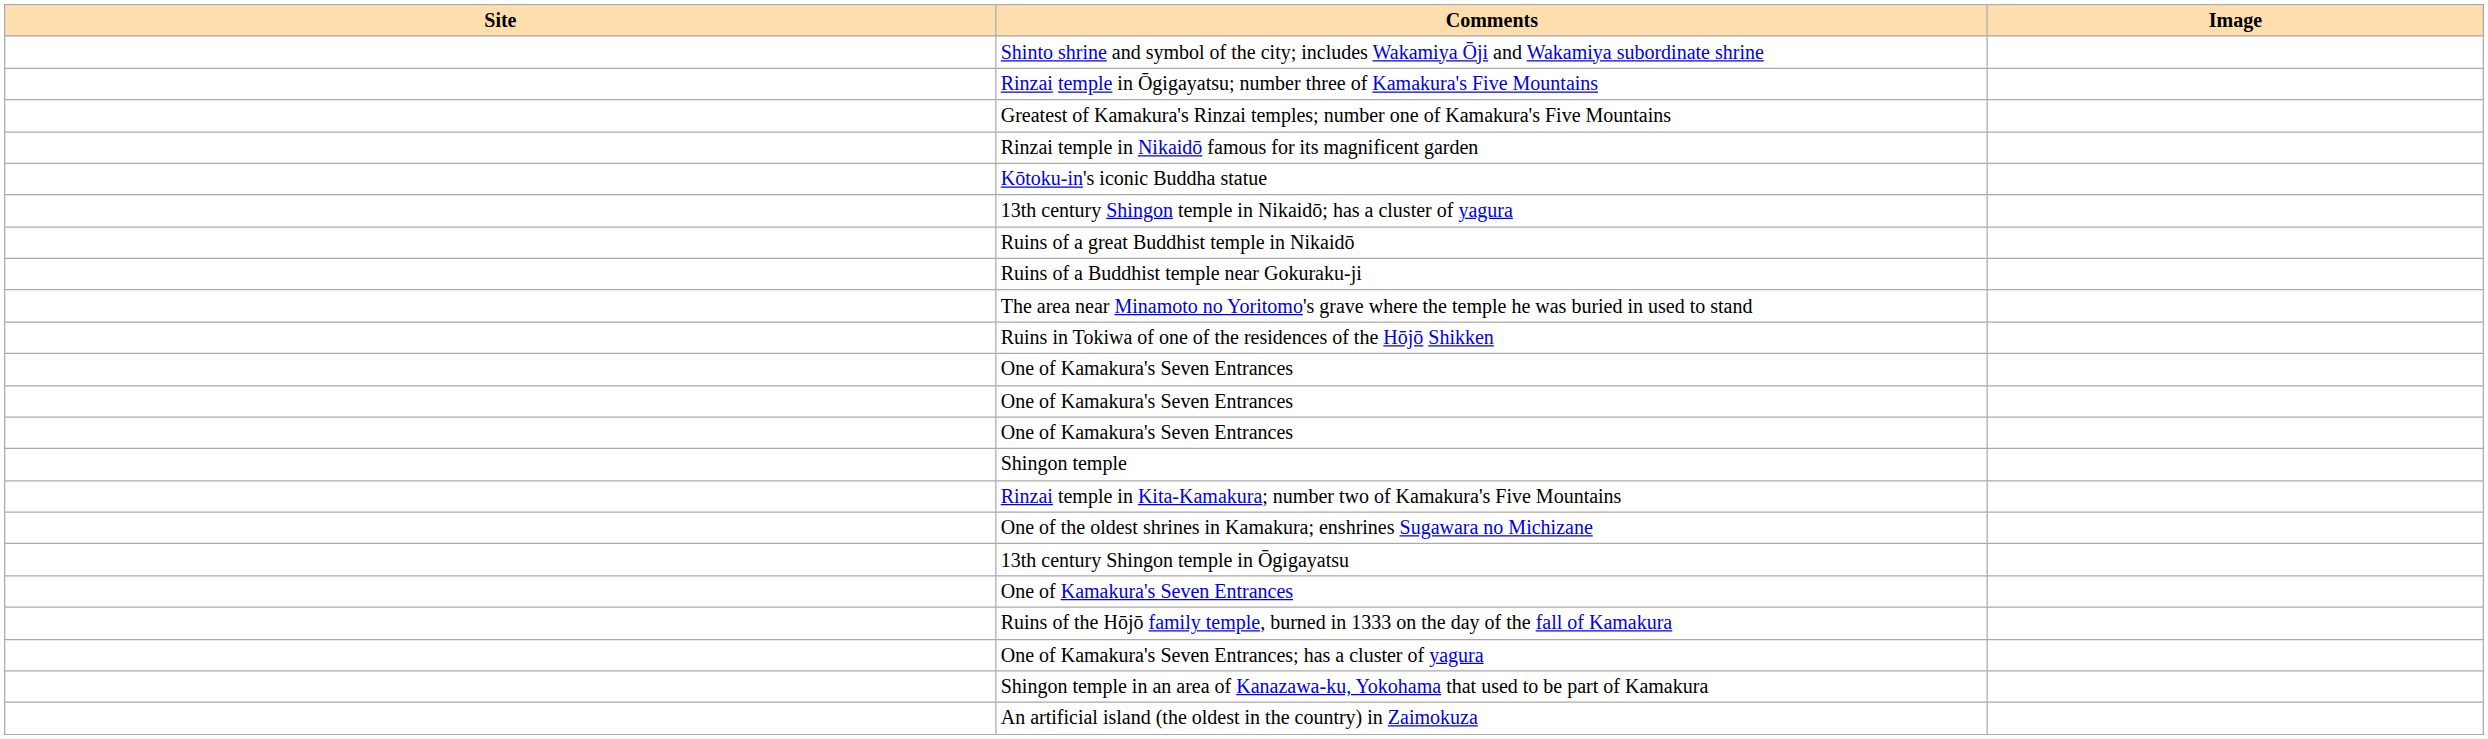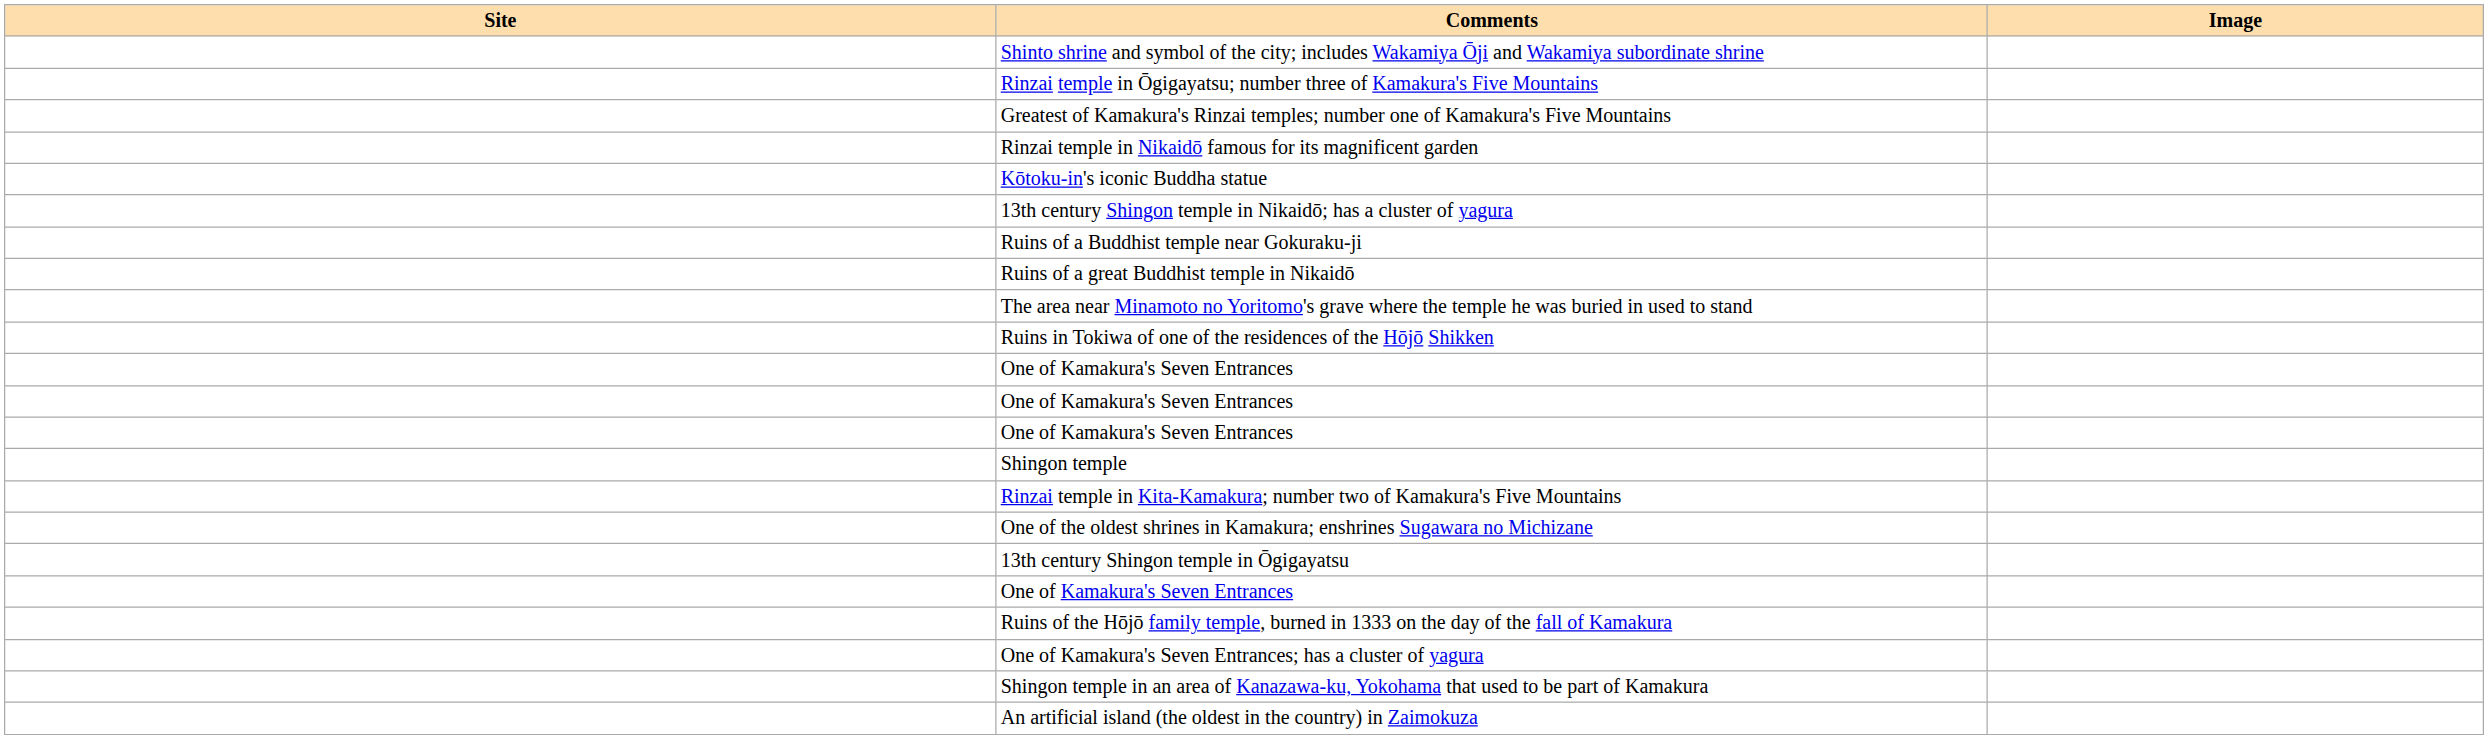rows swapped: Ruins of a Buddhist temple near Gokuraku-ji <-> Ruins of a great Buddhist temple in Nikaidō
